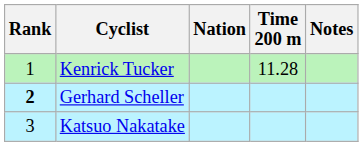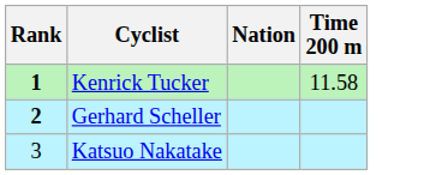- column: Notes
Kenrick Tucker | Rank: normal -> bold
Kenrick Tucker | Time 200 m: 11.28 -> 11.58
